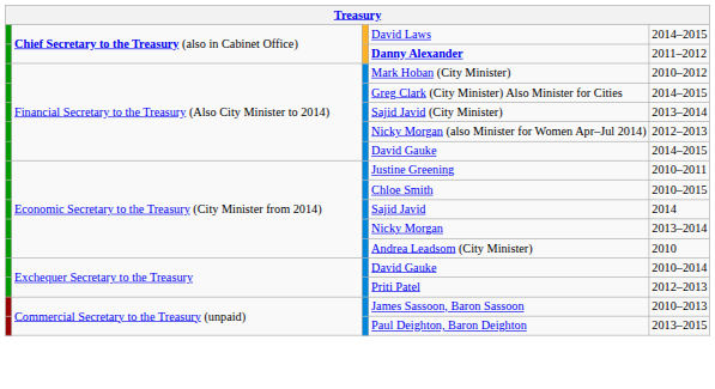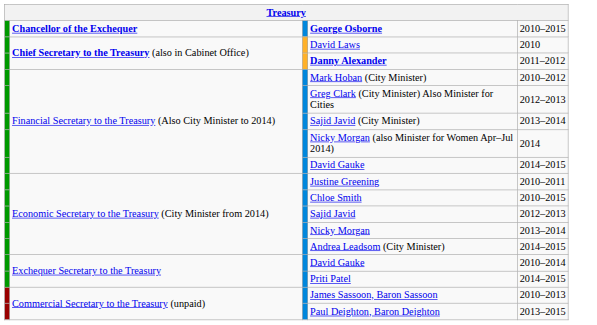+ row: Chancellor of the Exchequer | George Osborne | 2010–2015
David Laws | column 5: 2014–2015 -> 2010
Greg Clark (City Minister) Also Minister for Cities | column 5: 2014–2015 -> 2012–2013
Nicky Morgan (also Minister for Women Apr–Jul 2014) | column 5: 2012–2013 -> 2014
Sajid Javid | column 5: 2014 -> 2012–2013
Andrea Leadsom (City Minister) | column 5: 2010 -> 2014–2015
Priti Patel | column 5: 2012–2013 -> 2014–2015
